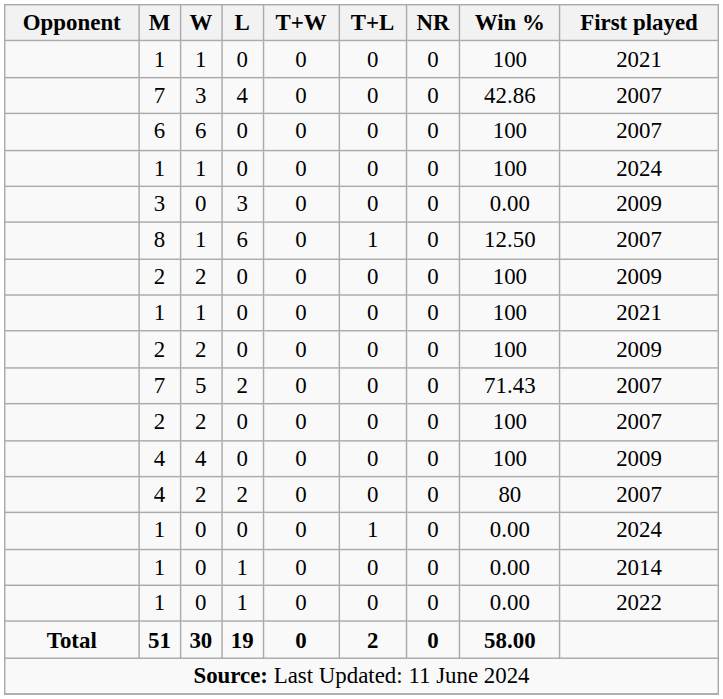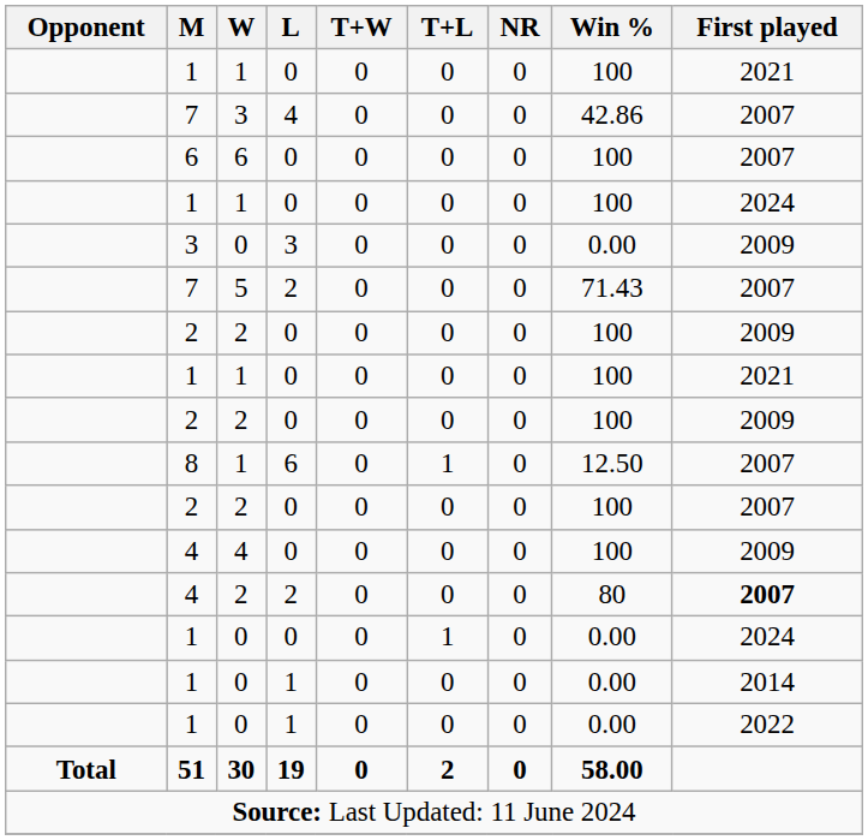rows swapped: 8 <-> 7 / 5
4 / 2 | First played: normal -> bold
